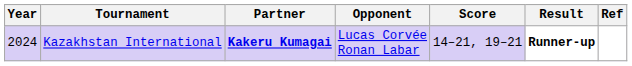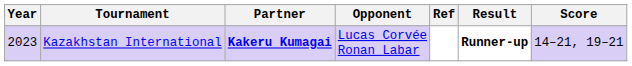columns swapped: Score <-> Ref
Kazakhstan International | Year: 2024 -> 2023
